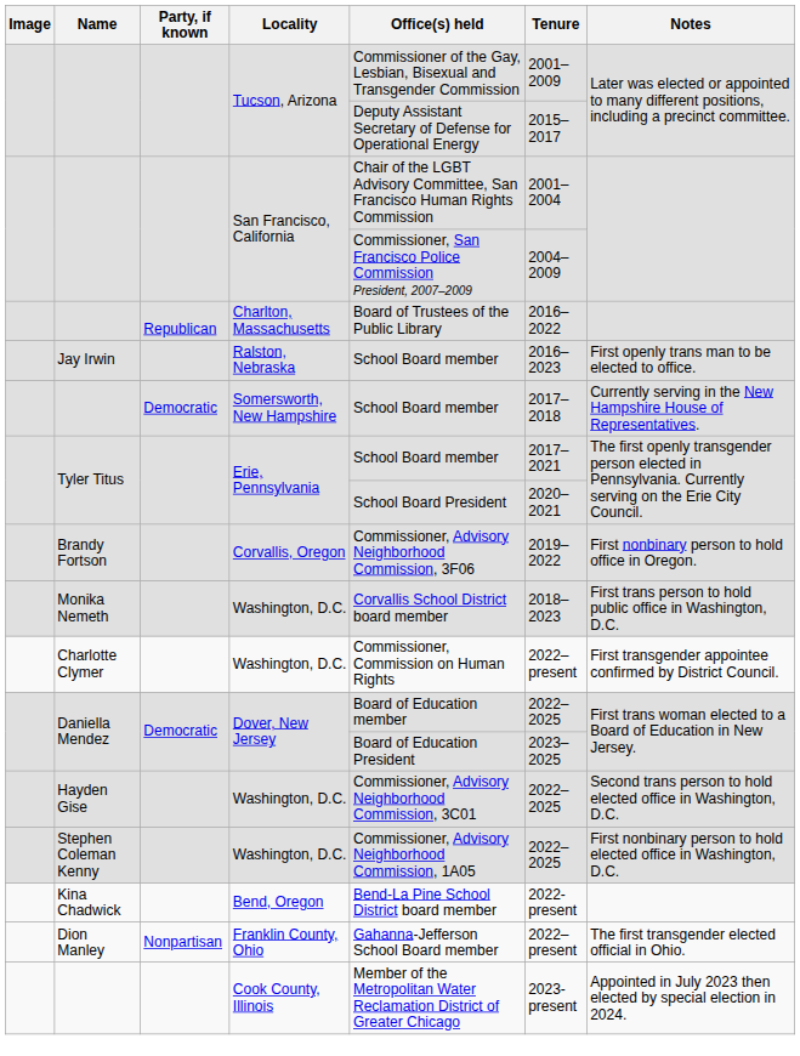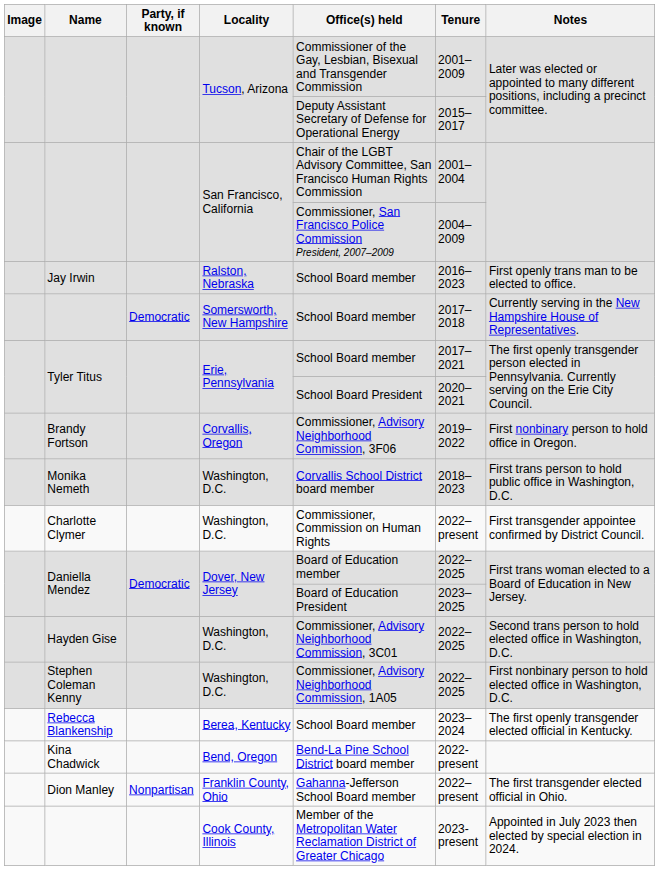- row: Republican | Charlton, Massachusetts | Board of Trustees of the Public Library | 2016–2022
+ row: Rebecca Blankenship | Berea, Kentucky | School Board member | 2023–2024 | The first openly transgender elected official in Kentucky.
